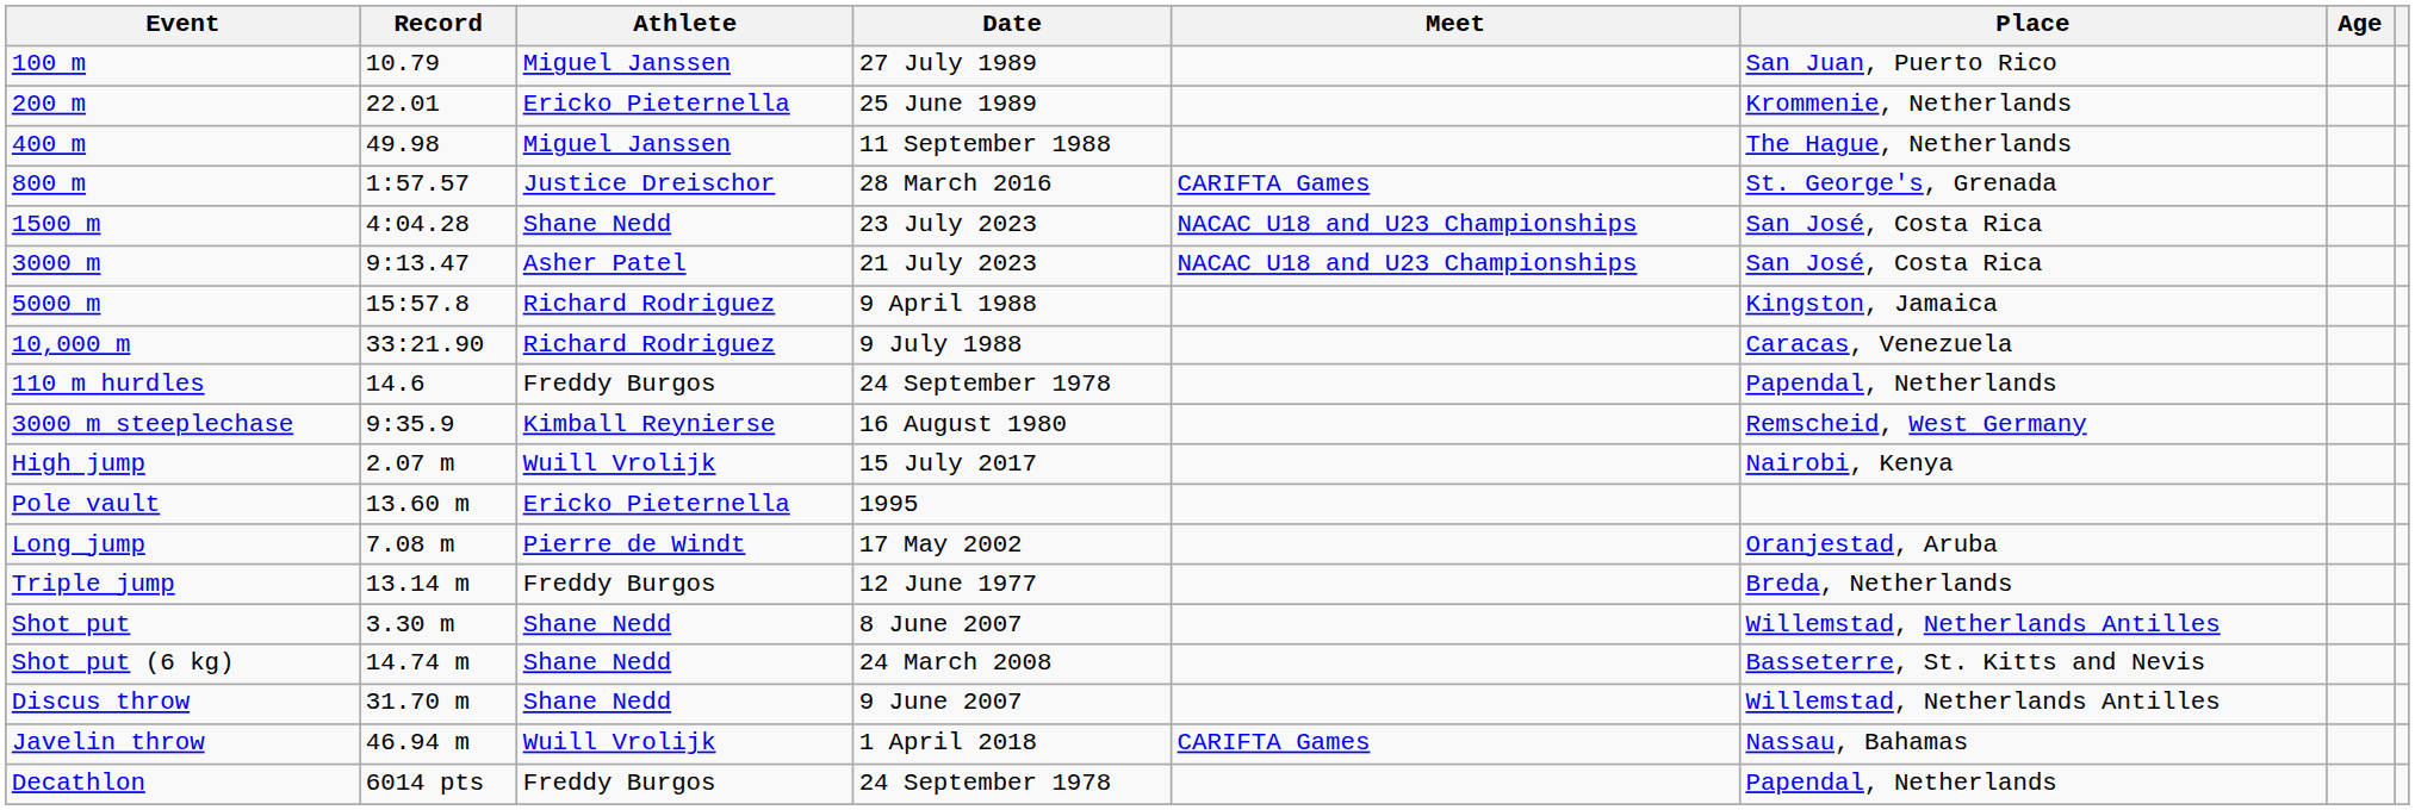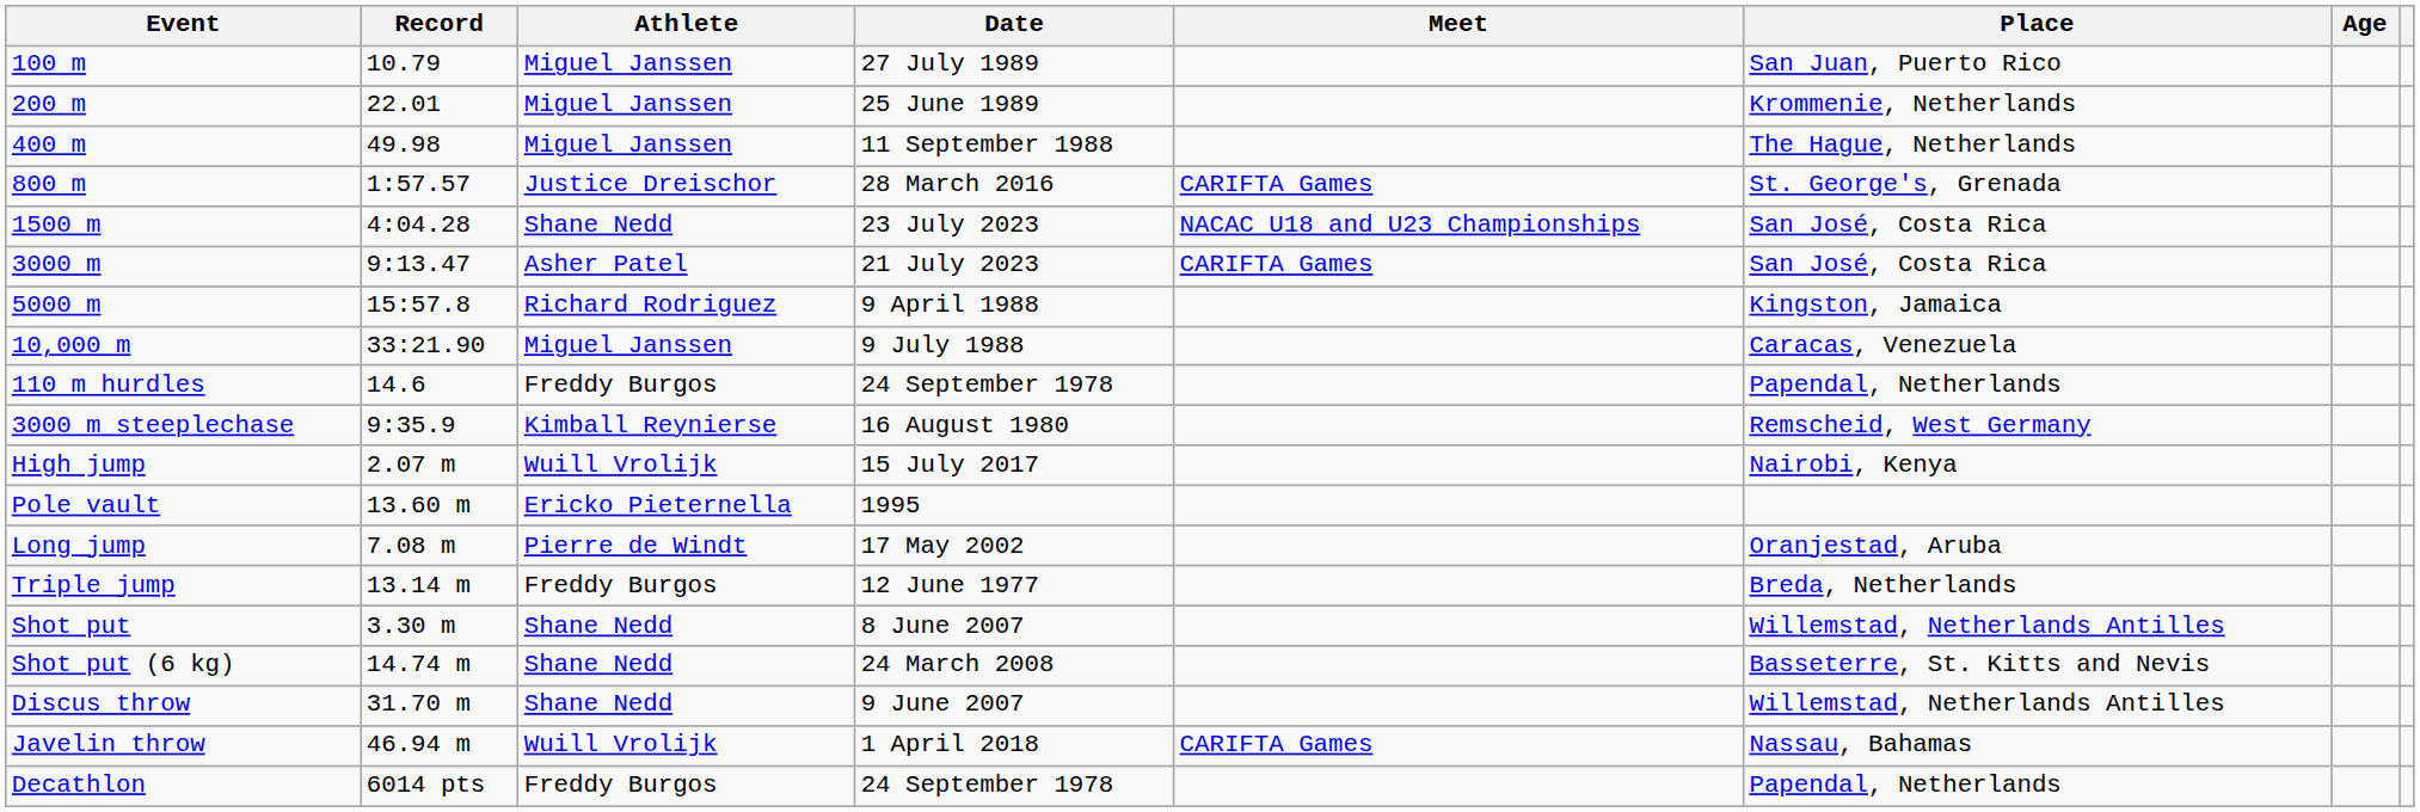200 m | Athlete: Ericko Pieternella -> Miguel Janssen
3000 m | Meet: NACAC U18 and U23 Championships -> CARIFTA Games
10,000 m | Athlete: Richard Rodriguez -> Miguel Janssen
